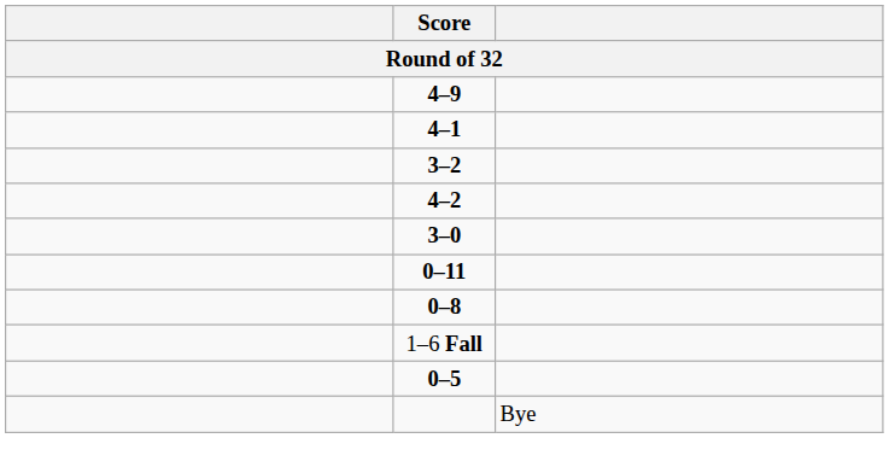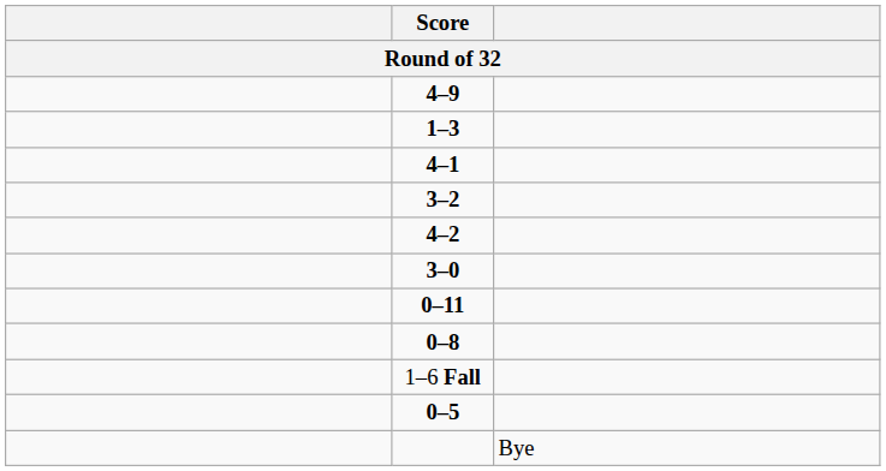+ row: 1–3
